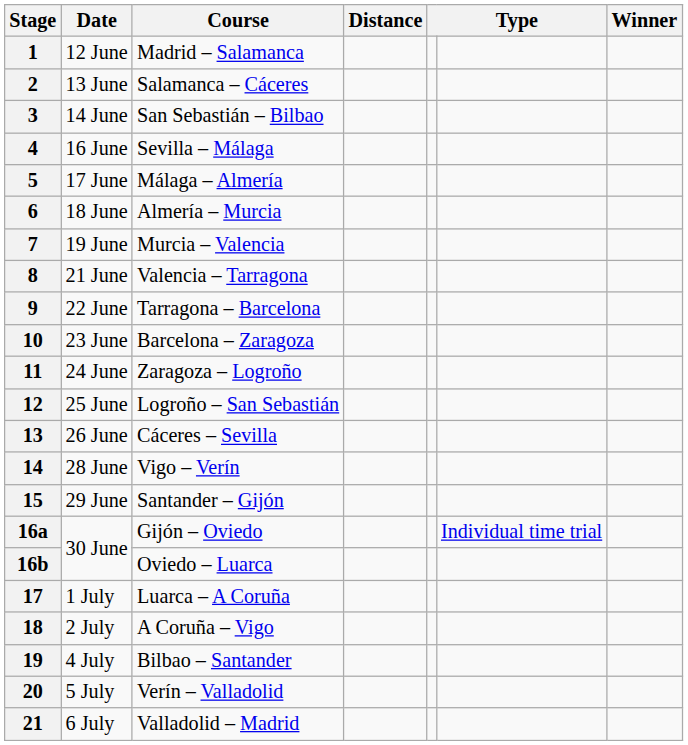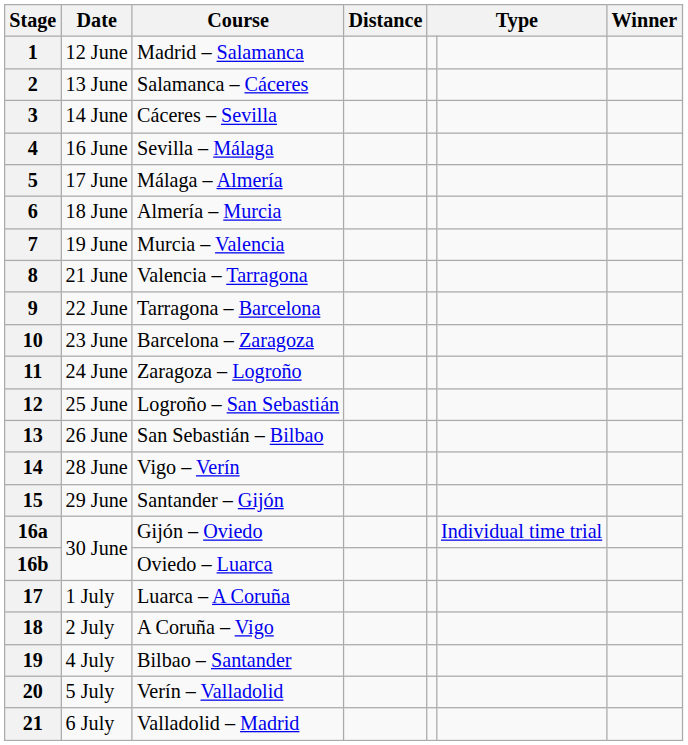3 | Course: San Sebastián – Bilbao -> Cáceres – Sevilla
13 | Course: Cáceres – Sevilla -> San Sebastián – Bilbao
